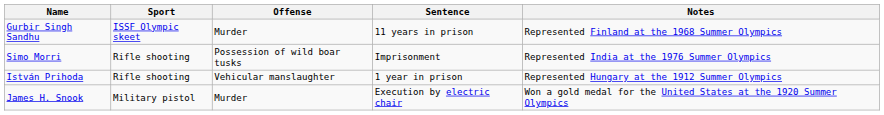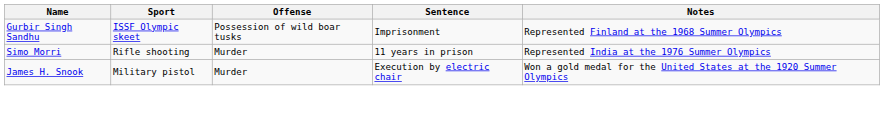Gurbir Singh Sandhu | Offense: Murder -> Possession of wild boar tusks
Gurbir Singh Sandhu | Sentence: 11 years in prison -> Imprisonment
Simo Morri | Offense: Possession of wild boar tusks -> Murder
Simo Morri | Sentence: Imprisonment -> 11 years in prison
- row: István Prihoda | Rifle shooting | Vehicular manslaughter | 1 year in prison | Represented Hungary at the 1912 Summer Olympics
